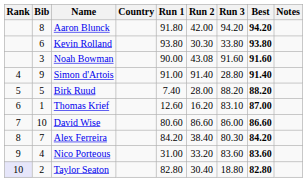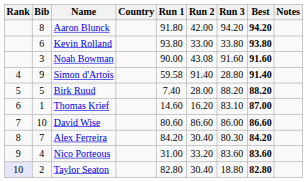Kevin Rolland | Run 2: 30.30 -> 33.00
Simon d'Artois | Run 1: 91.00 -> 59.58
Thomas Krief | Run 1: 12.60 -> 14.60
Alex Ferreira | Run 2: 38.40 -> 30.40
